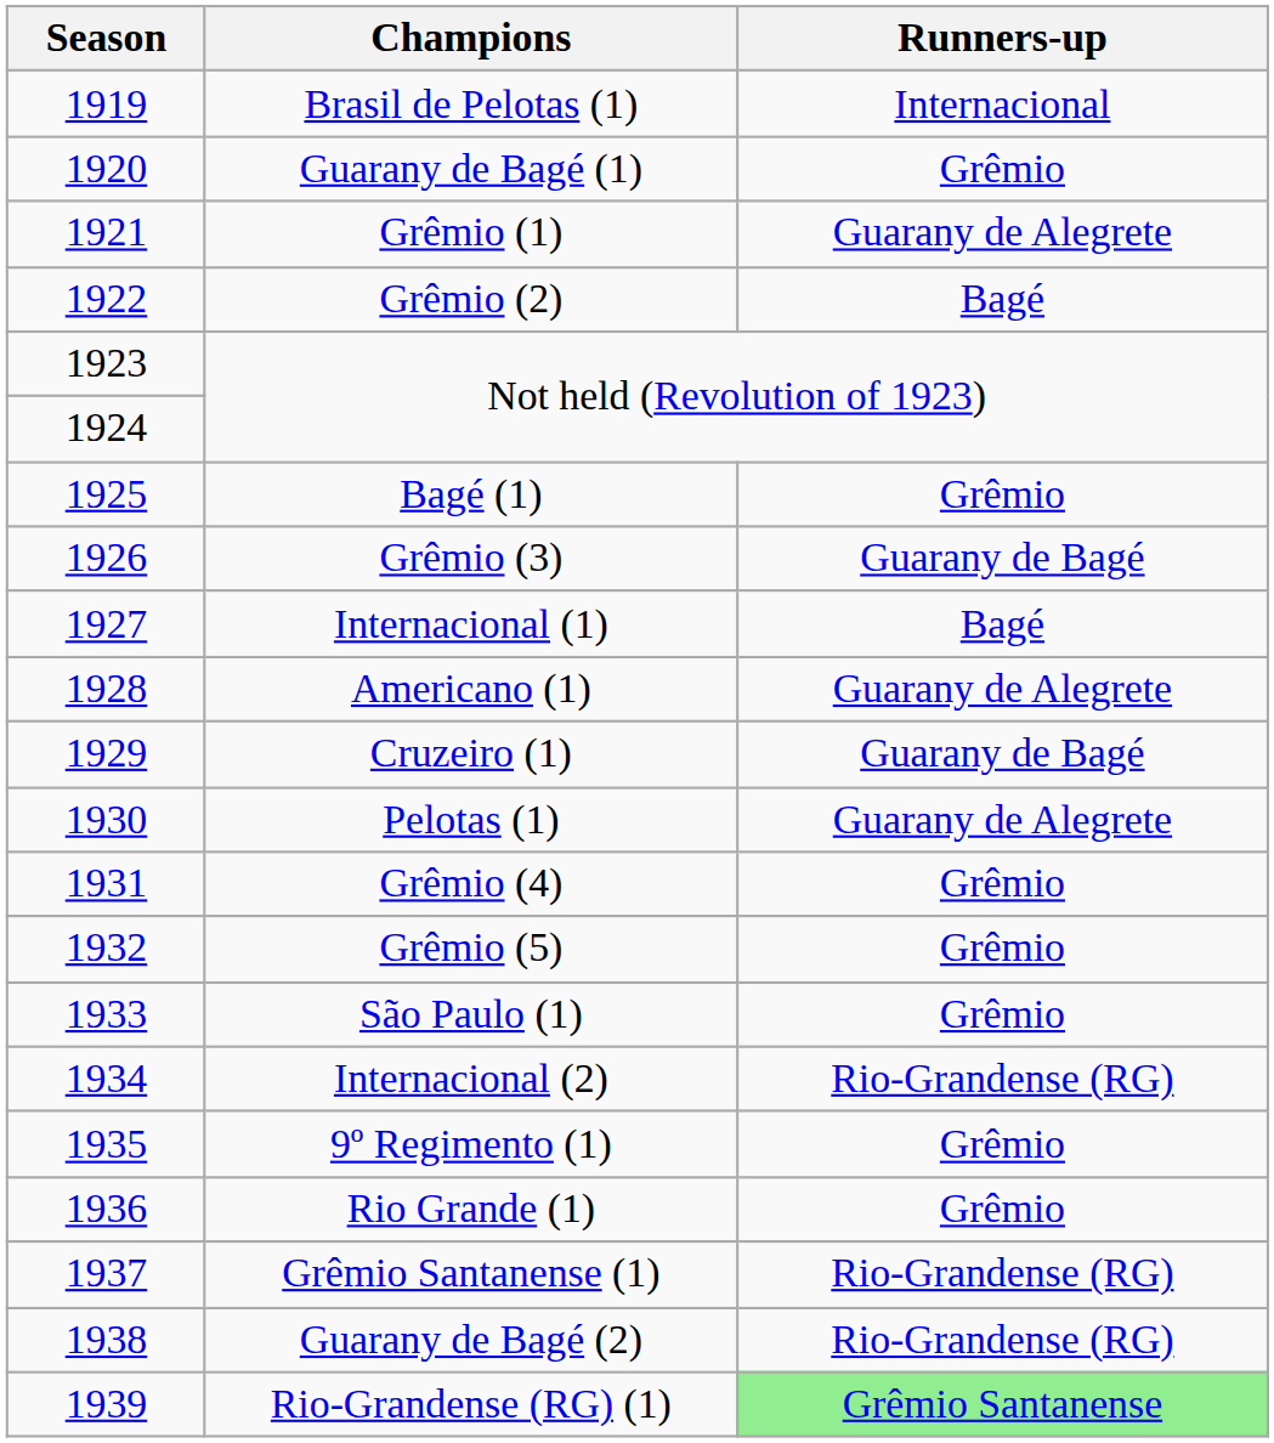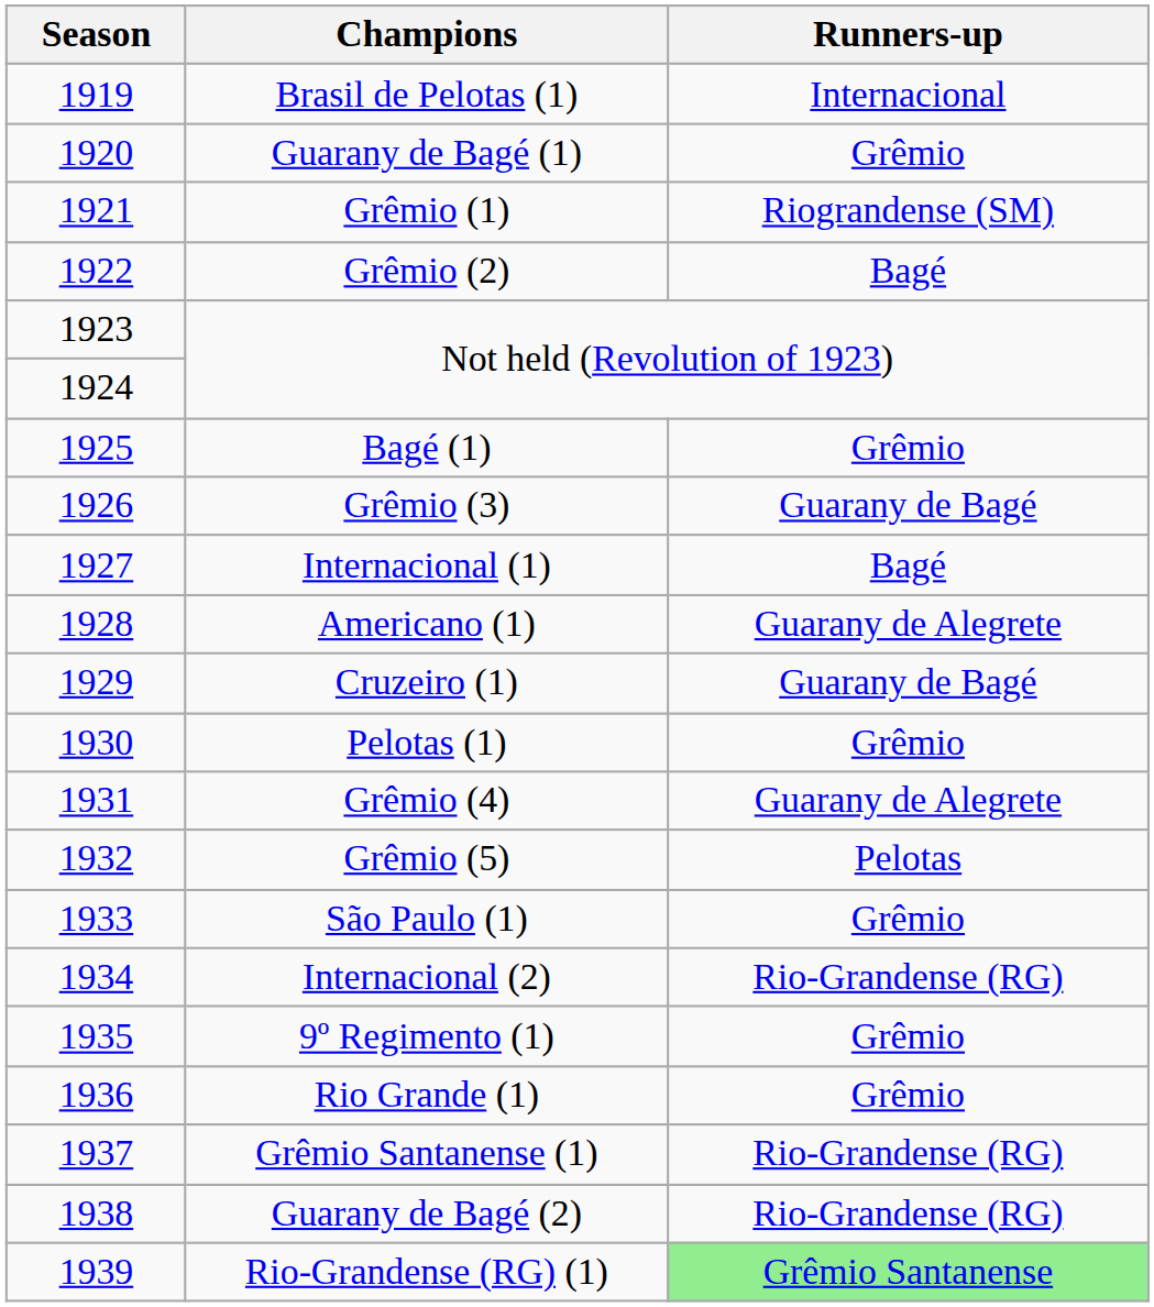Grêmio (1) | Runners-up: Guarany de Alegrete -> Riograndense (SM)
Pelotas (1) | Runners-up: Guarany de Alegrete -> Grêmio
Grêmio (4) | Runners-up: Grêmio -> Guarany de Alegrete
Grêmio (5) | Runners-up: Grêmio -> Pelotas
